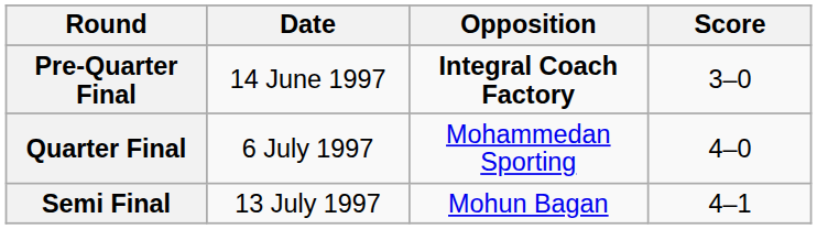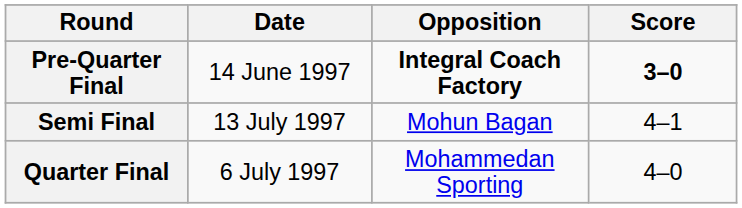Pre-Quarter Final | Score: normal -> bold
rows swapped: Quarter Final <-> Semi Final
